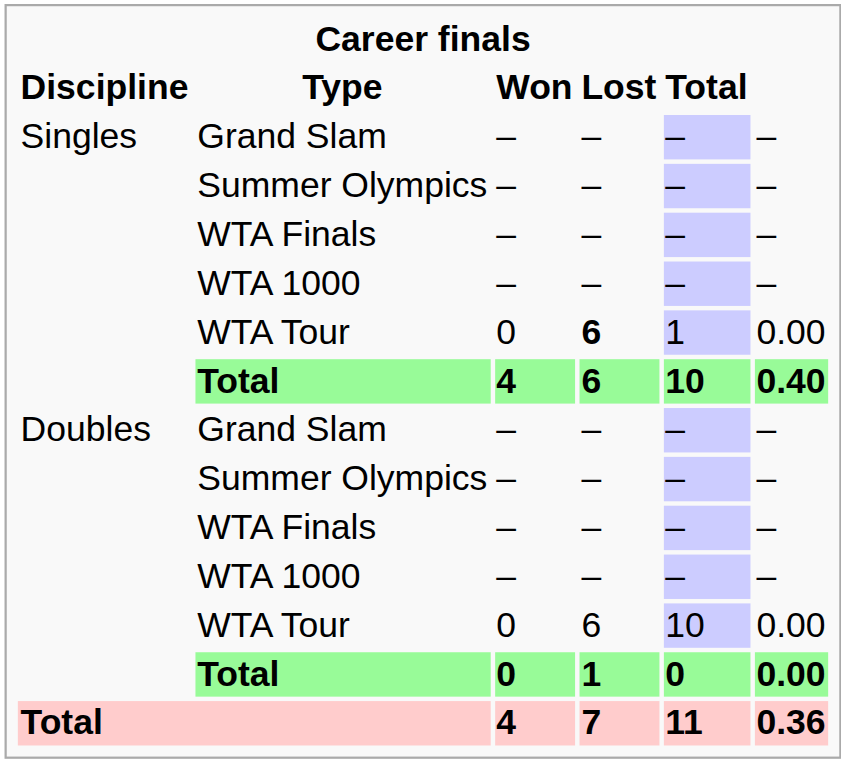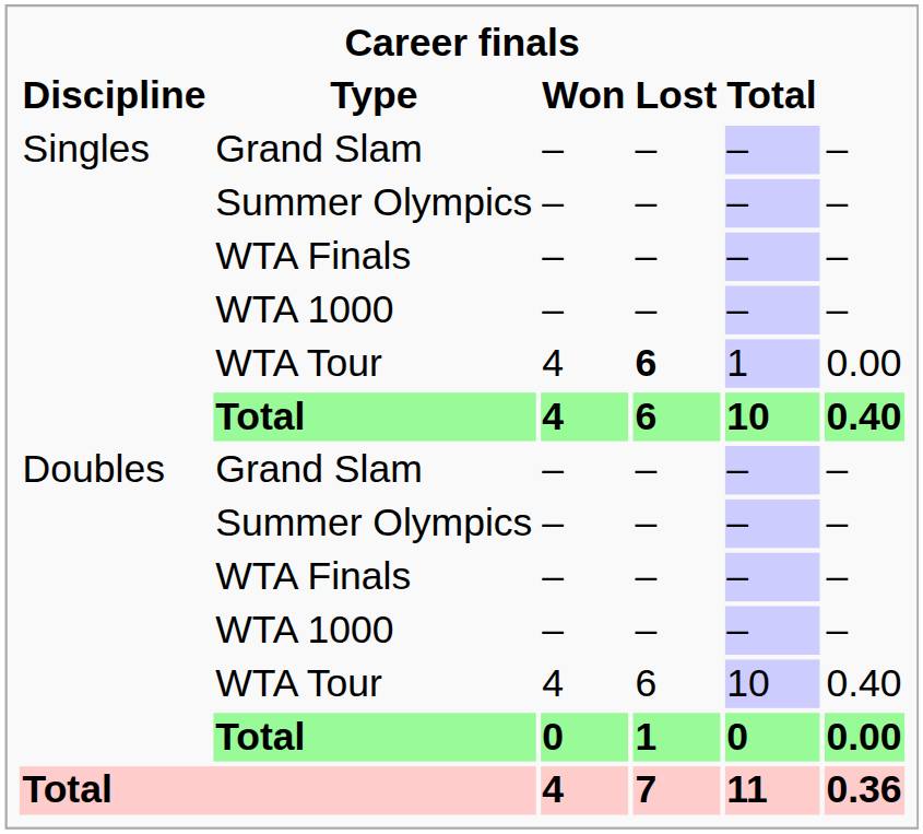Singles / WTA Tour | Won: 0 -> 4
Doubles / WTA Tour | Won: 0 -> 4
Doubles / WTA Tour | column 6: 0.00 -> 0.40
